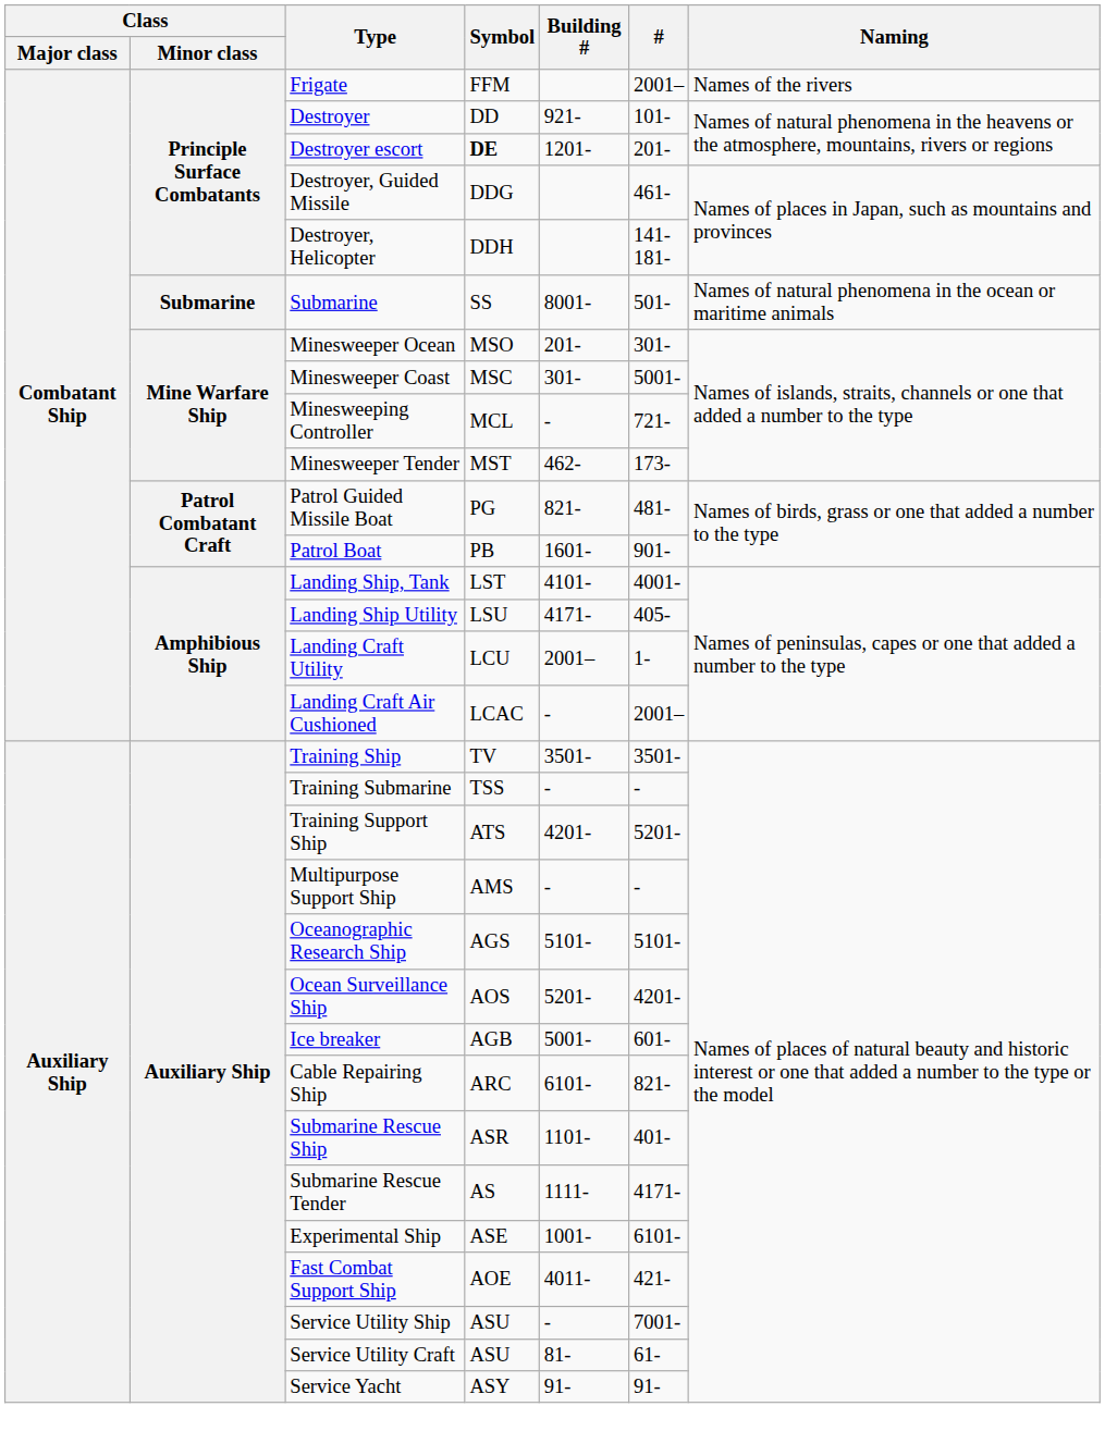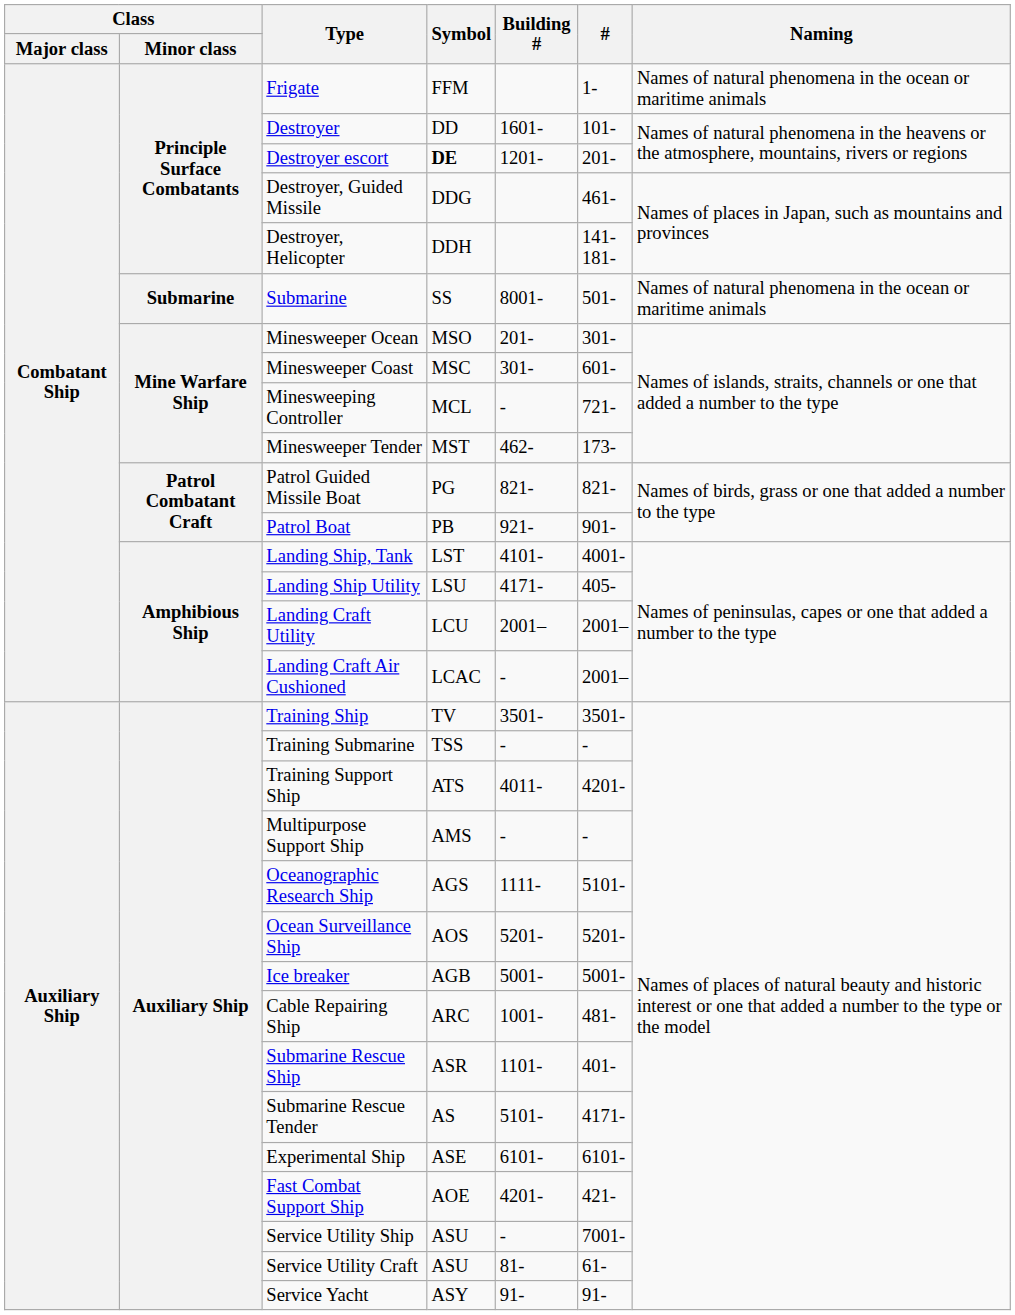Frigate | #: 2001– -> 1-
Frigate | Naming: Names of the rivers -> Names of natural phenomena in the ocean or maritime animals
Destroyer | Building #: 921- -> 1601-
Minesweeper Coast | #: 5001- -> 601-
Patrol Guided Missile Boat | #: 481- -> 821-
Patrol Boat | Building #: 1601- -> 921-
Landing Craft Utility | #: 1- -> 2001–
Training Support Ship | Building #: 4201- -> 4011-
Training Support Ship | #: 5201- -> 4201-
Oceanographic Research Ship | Building #: 5101- -> 1111-
Ocean Surveillance Ship | #: 4201- -> 5201-
Ice breaker | #: 601- -> 5001-
Cable Repairing Ship | Building #: 6101- -> 1001-
Cable Repairing Ship | #: 821- -> 481-
Submarine Rescue Tender | Building #: 1111- -> 5101-
Experimental Ship | Building #: 1001- -> 6101-
Fast Combat Support Ship | Building #: 4011- -> 4201-
